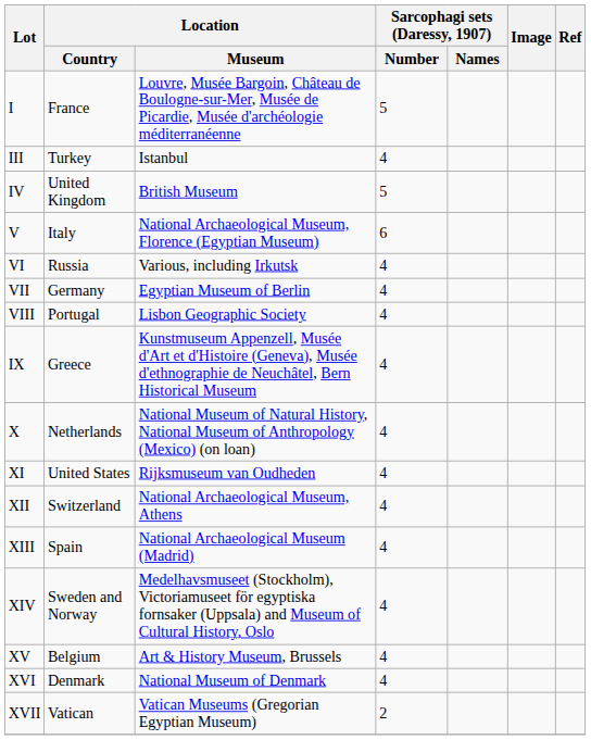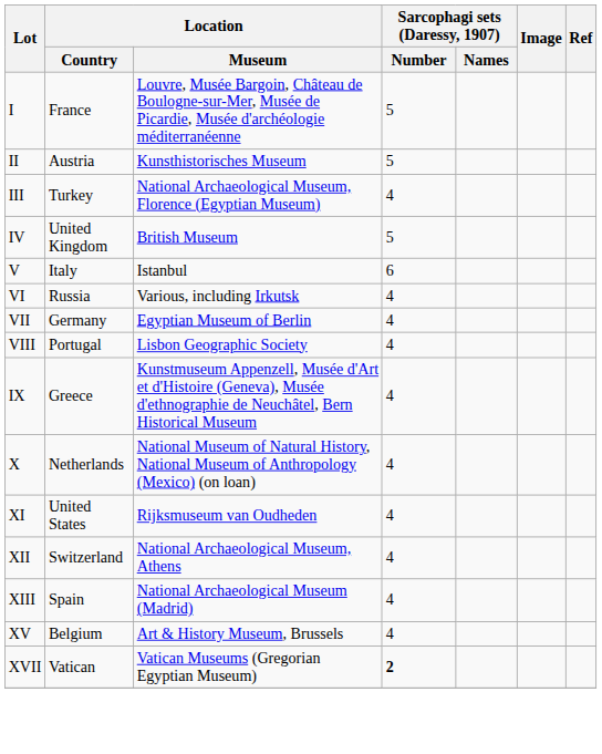+ row: II | Austria | Kunsthistorisches Museum | 5
III | Location / Museum: Istanbul -> National Archaeological Museum, Florence (Egyptian Museum)
V | Location / Museum: National Archaeological Museum, Florence (Egyptian Museum) -> Istanbul
- row: XIV | Sweden and Norway | Medelhavsmuseet (Stockholm), Victoriamuseet för egyptiska fornsaker (Uppsala) and Museum of Cultural History, Oslo | 4
- row: XVI | Denmark | National Museum of Denmark | 4
XVII | Sarcophagi sets (Daressy, 1907) / Number: normal -> bold
